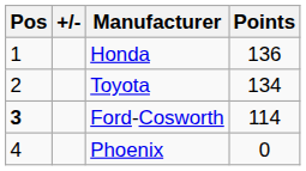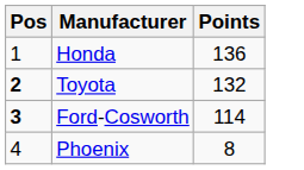- column: +/-
Toyota | Pos: normal -> bold
Toyota | Points: 134 -> 132
Phoenix | Points: 0 -> 8
